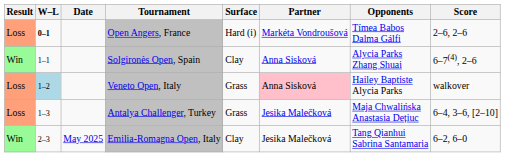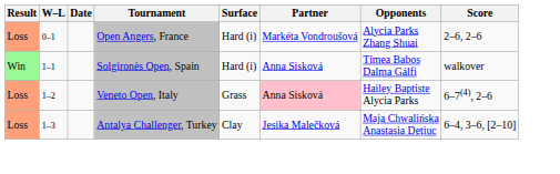Open Angers, France | W–L: bold -> normal
Open Angers, France | Opponents: Tímea Babos Dalma Gálfi -> Alycia Parks Zhang Shuai
Solgironès Open, Spain | Surface: Clay -> Hard (i)
Solgironès Open, Spain | Opponents: Alycia Parks Zhang Shuai -> Tímea Babos Dalma Gálfi
Solgironès Open, Spain | Score: 6–7(4), 2–6 -> walkover
Veneto Open, Italy | W–L: lightblue background -> no background
Veneto Open, Italy | Score: walkover -> 6–7(4), 2–6
Antalya Challenger, Turkey | Surface: Grass -> Clay
- row: Win | 2–3 | May 2025 | Emilia-Romagna Open, Italy | Clay | Jesika Malečková | Tang Qianhui Sabrina Santamaria | 6–2, 6–0
